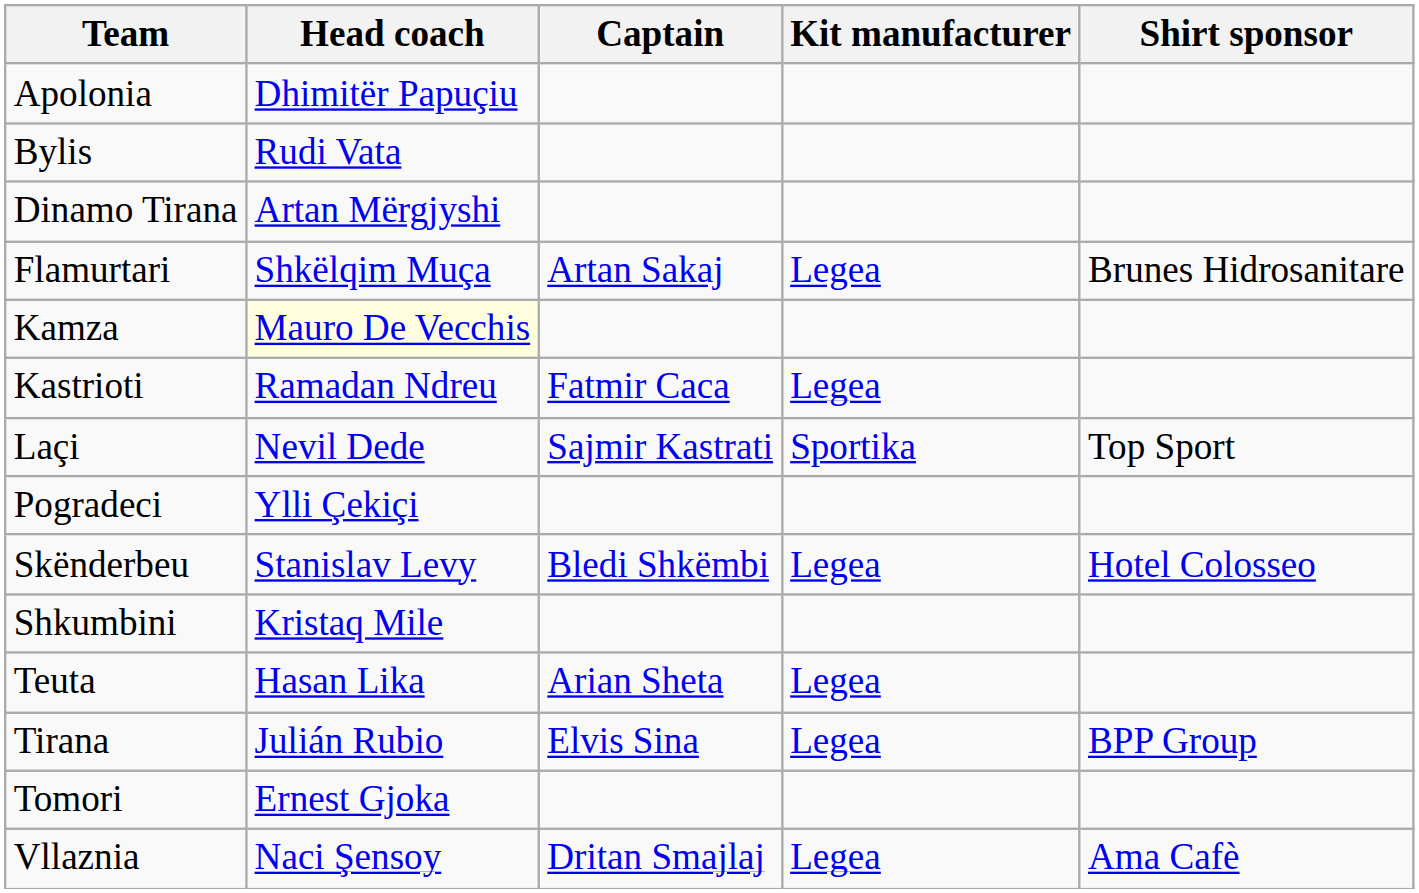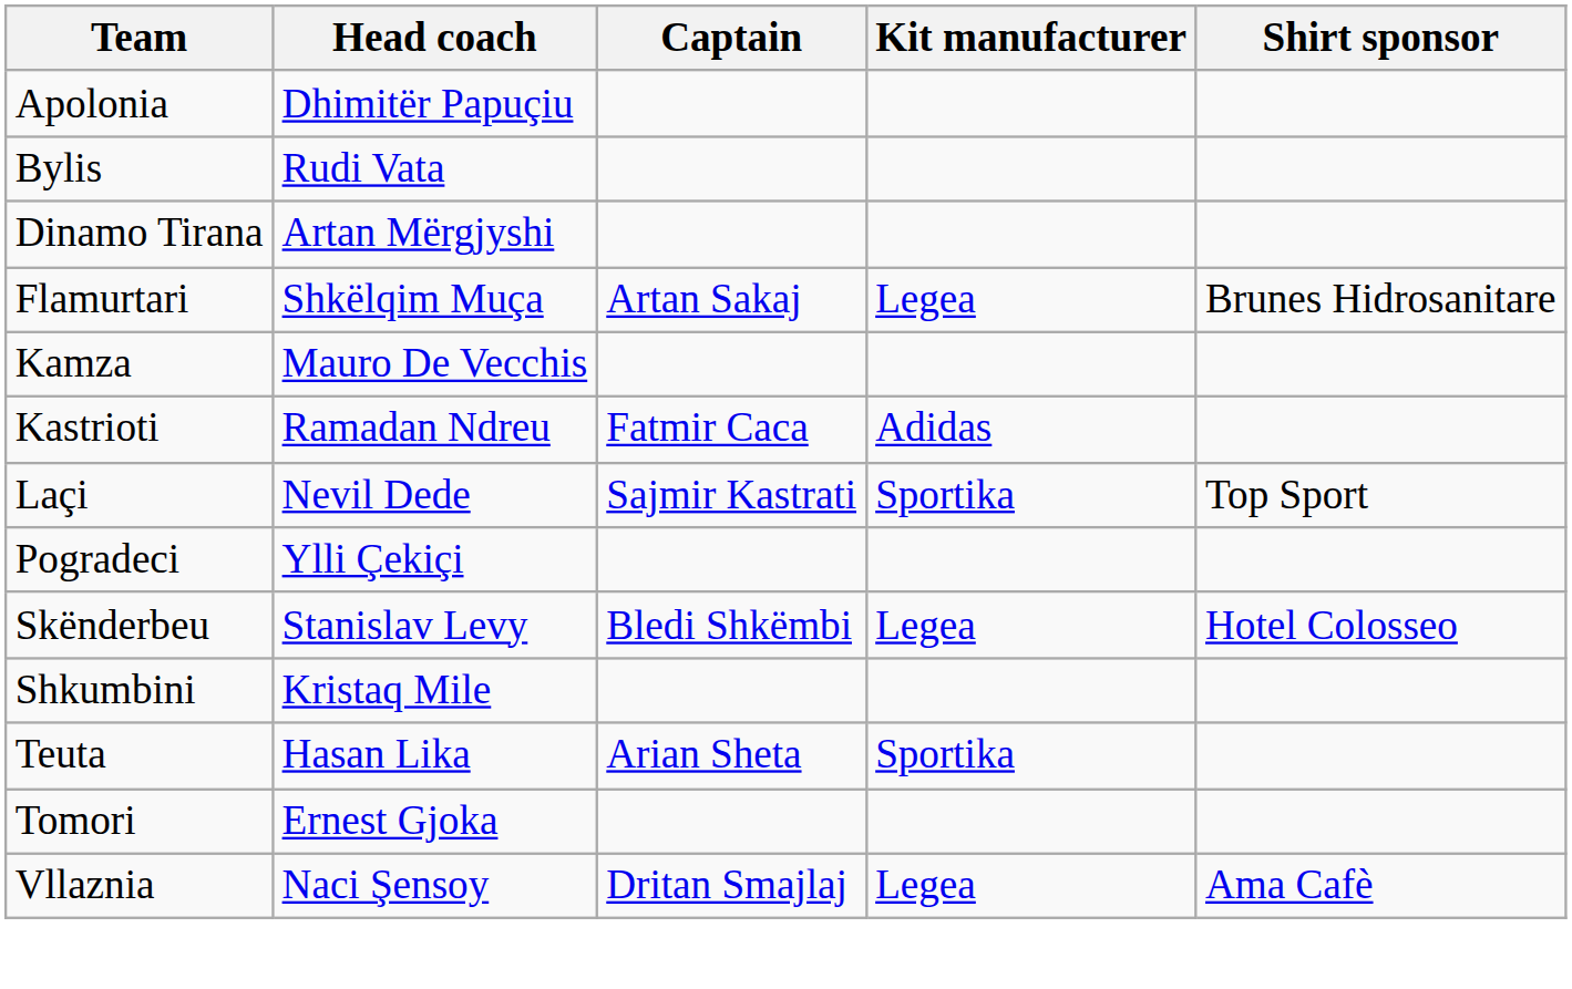Kamza | Head coach: lightyellow background -> no background
Kastrioti | Kit manufacturer: Legea -> Adidas
Teuta | Kit manufacturer: Legea -> Sportika
- row: Tirana | Julián Rubio | Elvis Sina | Legea | BPP Group
